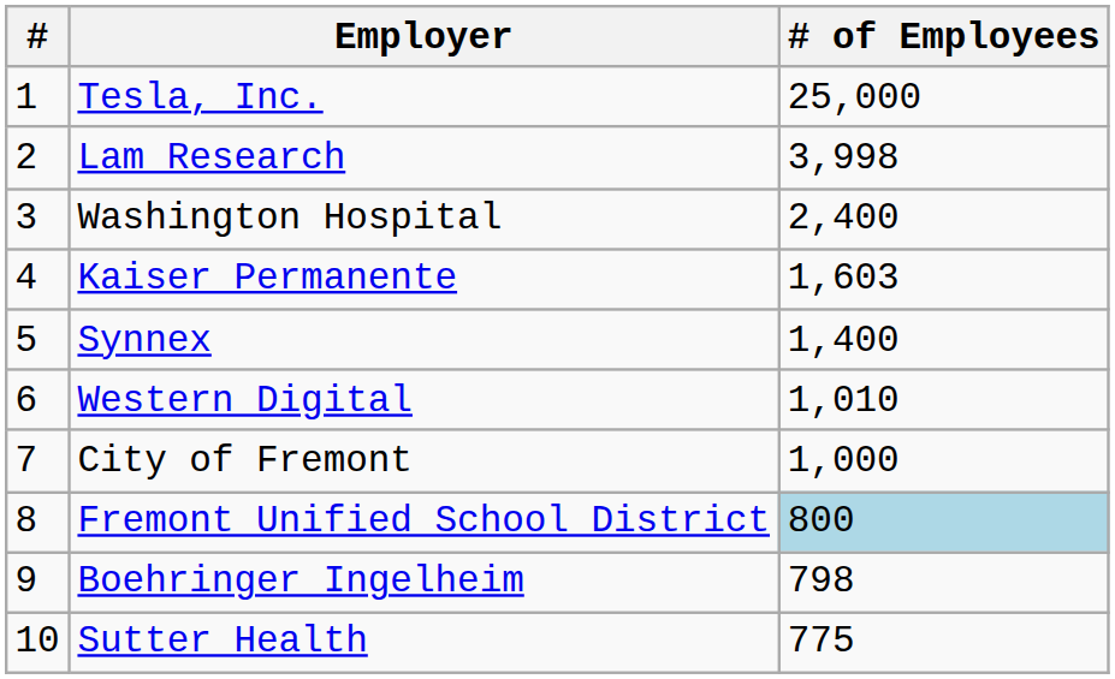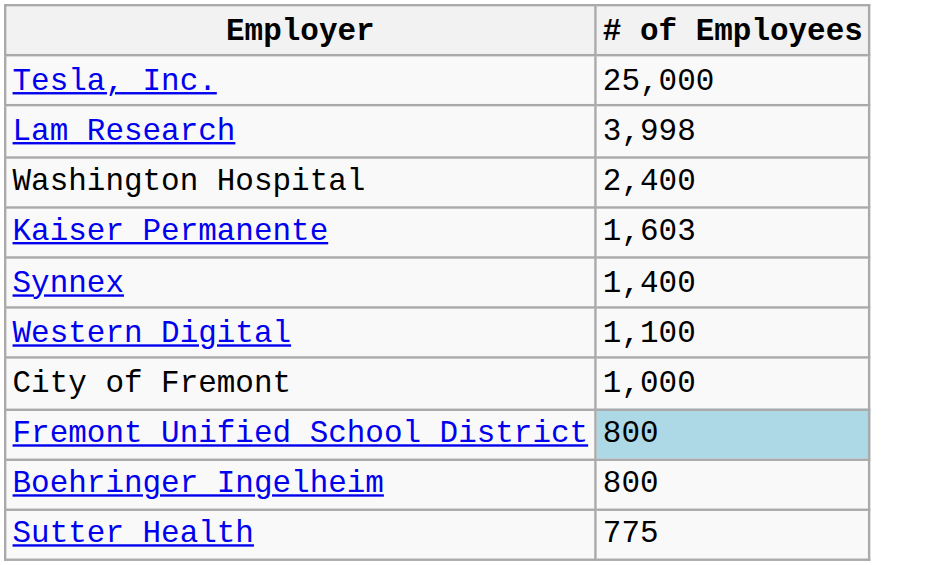- column: # | 1 | 2 | 3 | 4 | 5 | 6 | 7 | 8 | 9 | 10
Western Digital | # of Employees: 1,010 -> 1,100
Boehringer Ingelheim | # of Employees: 798 -> 800
